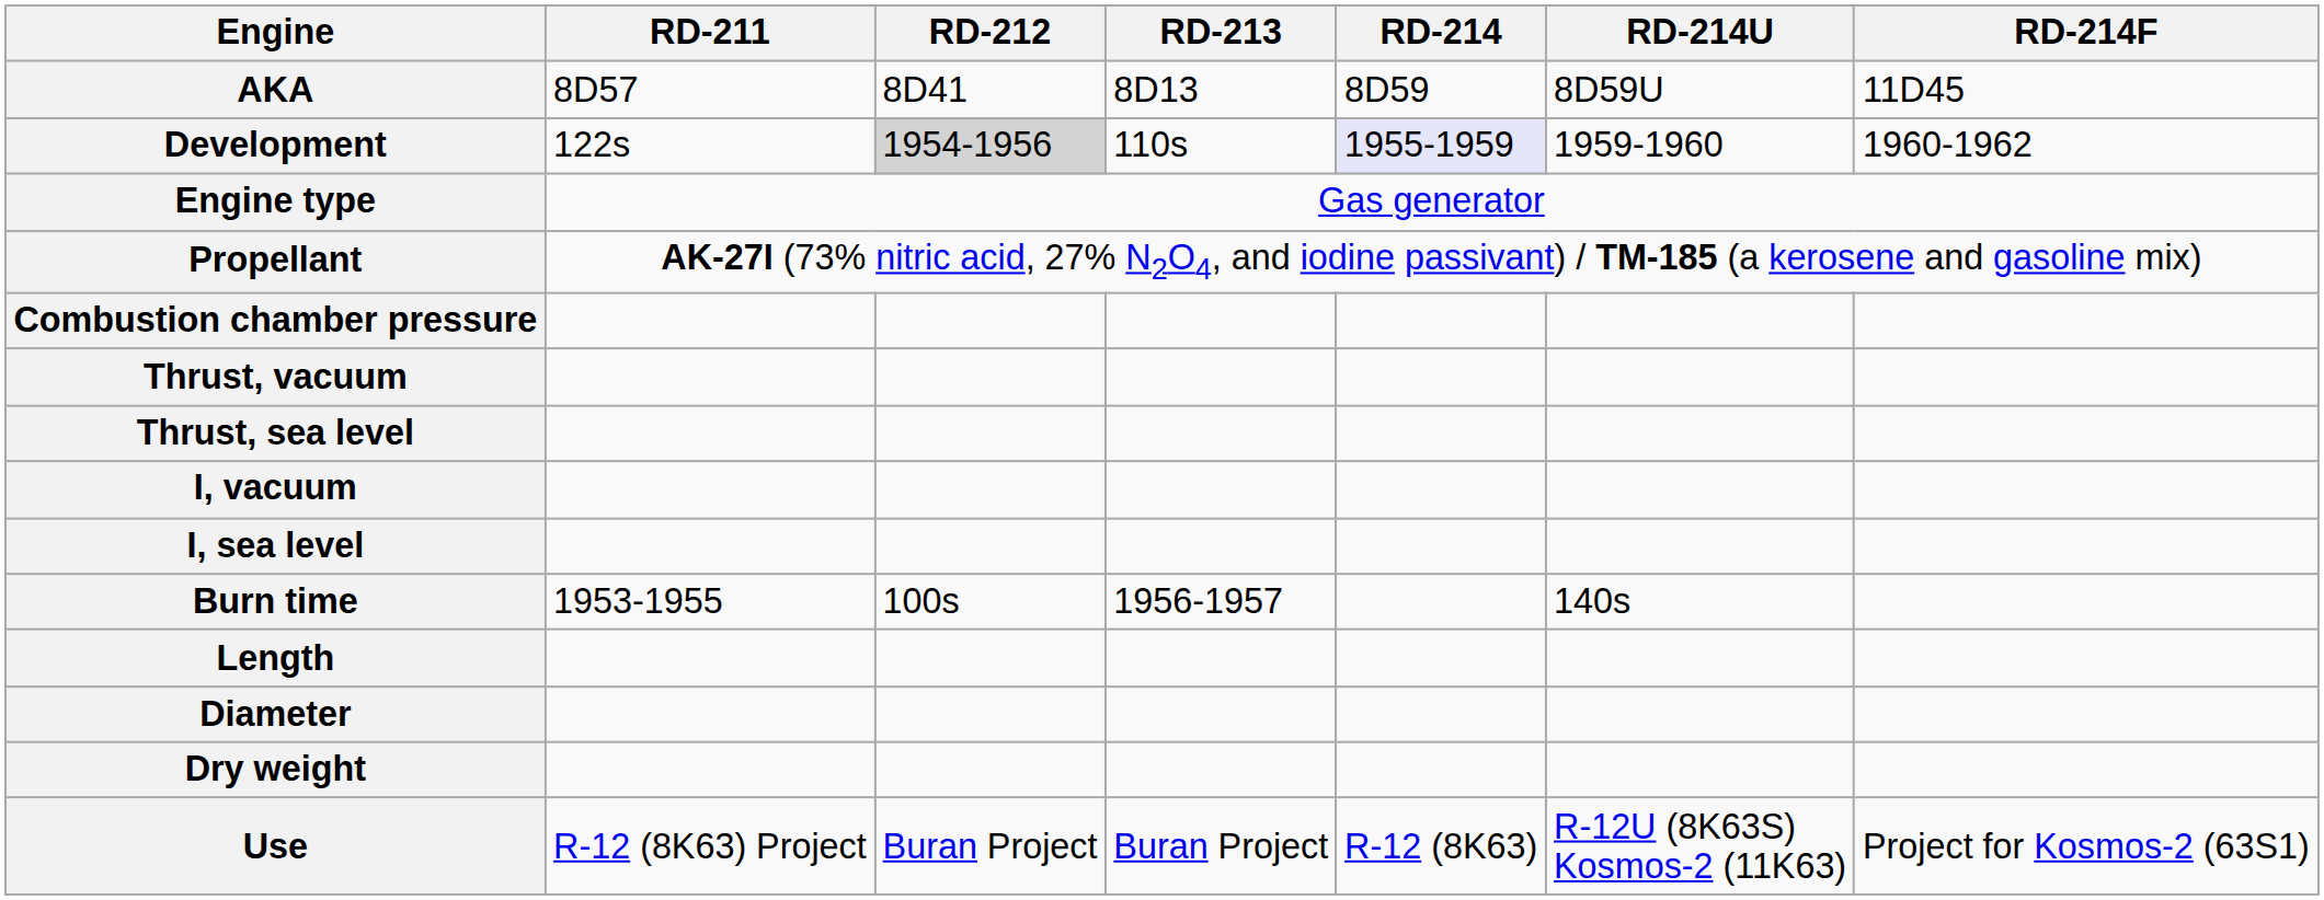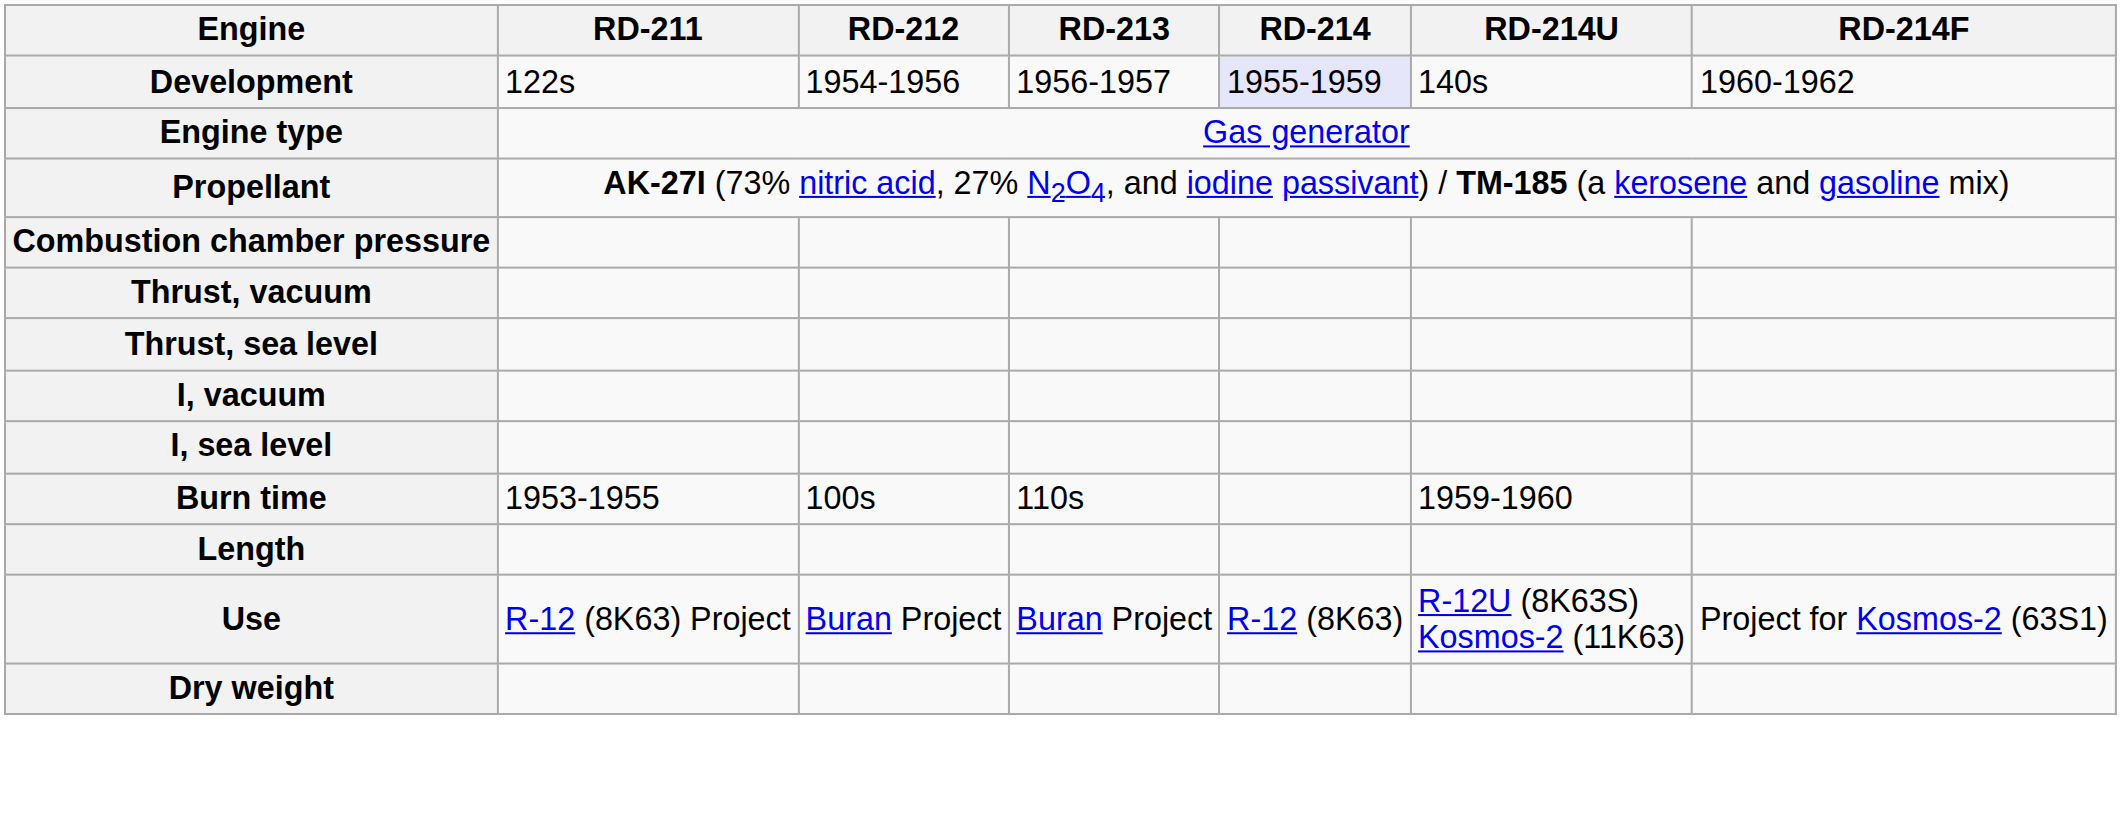- row: AKA | 8D57 | 8D41 | 8D13 | 8D59 | 8D59U | 11D45
Development | RD-212: lightgrey background -> no background
Development | RD-213: 110s -> 1956-1957
Development | RD-214U: 1959-1960 -> 140s
Burn time | RD-213: 1956-1957 -> 110s
Burn time | RD-214U: 140s -> 1959-1960
- row: Diameter
rows swapped: Dry weight <-> Use
